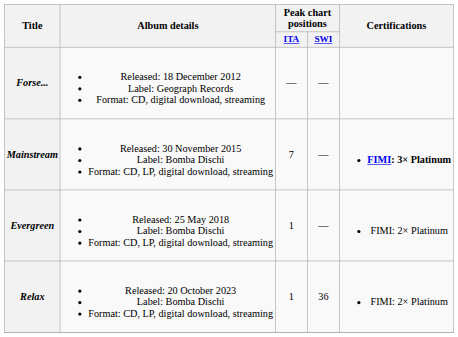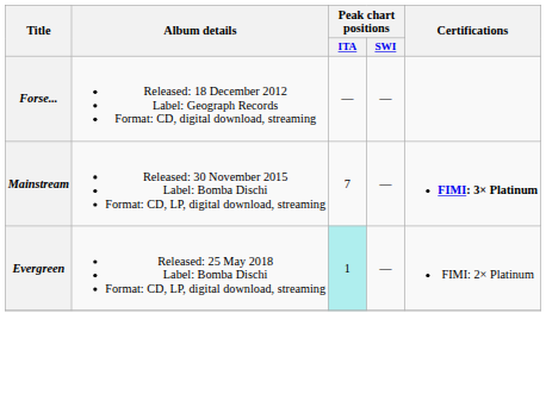Evergreen | Peak chart positions / ITA: no background -> paleturquoise background
- row: Relax | Released: 20 October 2023 Label: Bomba Dischi Format: CD, LP, digital download, streaming | 1 | 36 | FIMI: 2× Platinum
